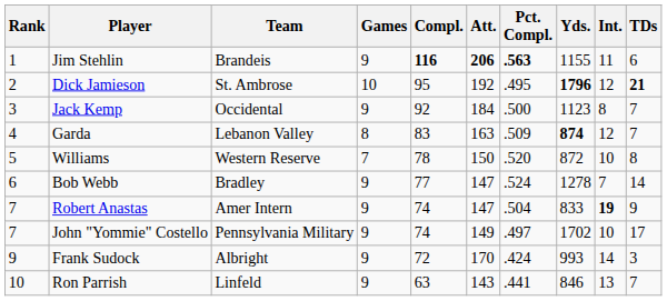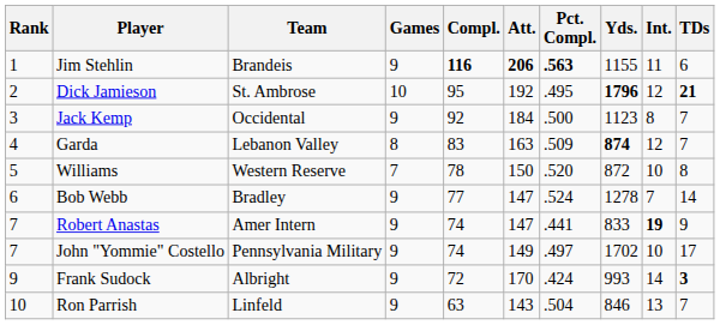Robert Anastas | Pct. Compl.: .504 -> .441
Frank Sudock | TDs: normal -> bold
Ron Parrish | Pct. Compl.: .441 -> .504
